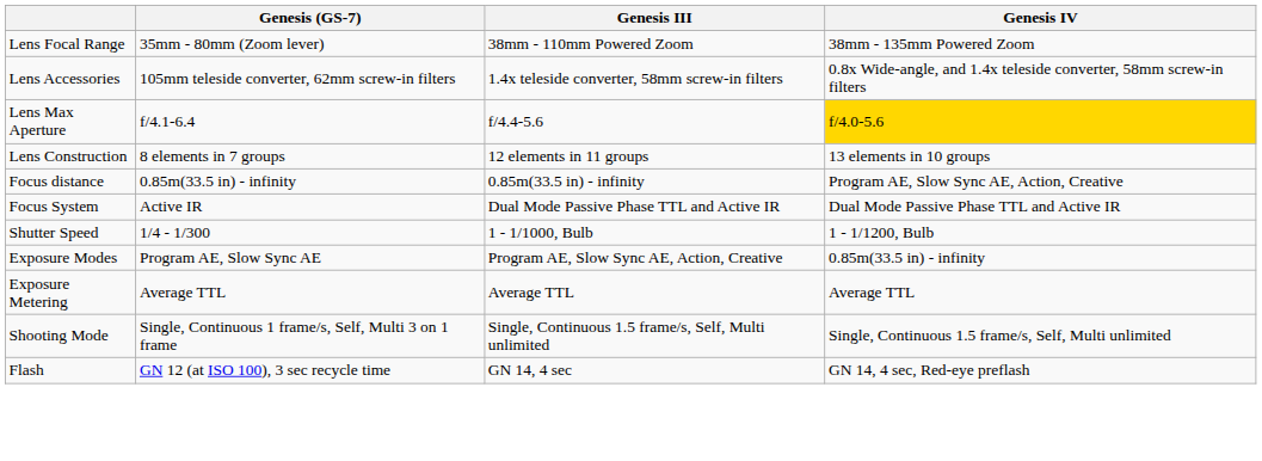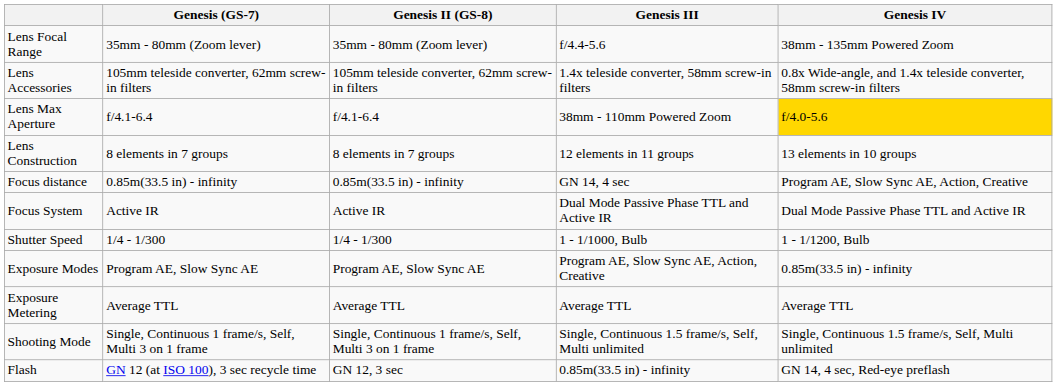+ column: Genesis II (GS-8) | 35mm - 80mm (Zoom lever) | 105mm teleside converter, 62mm screw-in filters | f/4.1-6.4 | 8 elements in 7 groups | 0.85m(33.5 in) - infinity | Active IR | 1/4 - 1/300 | Program AE, Slow Sync AE | Average TTL | Single, Continuous 1 frame/s, Self, Multi 3 on 1 frame | GN 12, 3 sec
Lens Focal Range | Genesis III: 38mm - 110mm Powered Zoom -> f/4.4-5.6
Lens Max Aperture | Genesis III: f/4.4-5.6 -> 38mm - 110mm Powered Zoom
Focus distance | Genesis III: 0.85m(33.5 in) - infinity -> GN 14, 4 sec
Flash | Genesis III: GN 14, 4 sec -> 0.85m(33.5 in) - infinity
